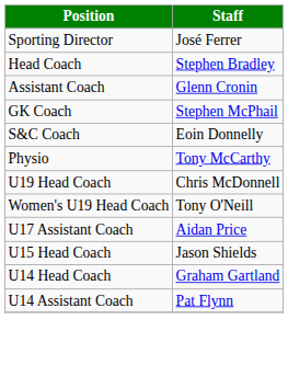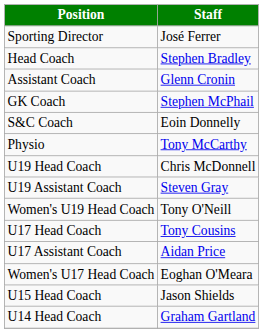+ row: U19 Assistant Coach | Steven Gray
+ row: U17 Head Coach | Tony Cousins
+ row: Women's U17 Head Coach | Eoghan O'Meara
- row: U14 Assistant Coach | Pat Flynn
